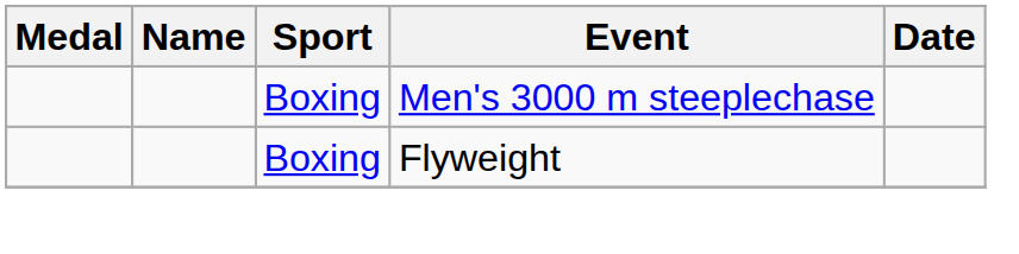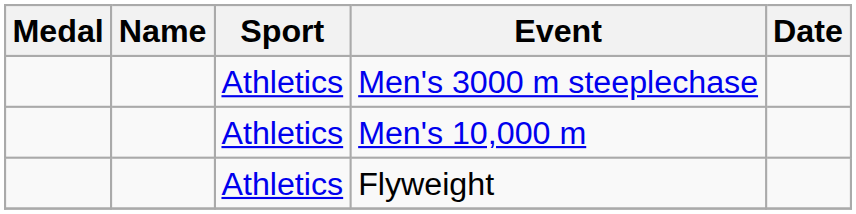Men's 3000 m steeplechase | Sport: Boxing -> Athletics
+ row: Athletics | Men's 10,000 m
Flyweight | Sport: Boxing -> Athletics
